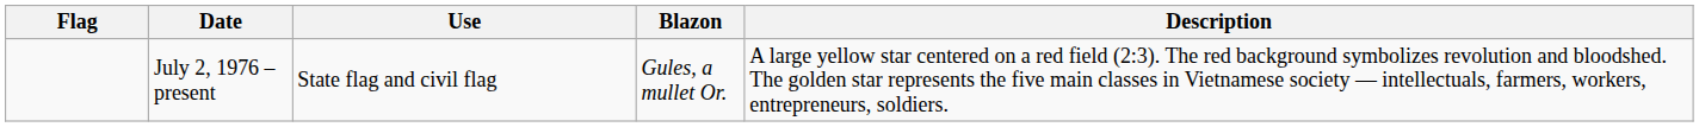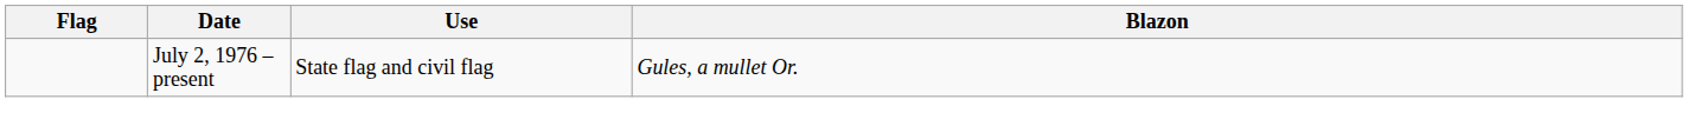- column: Description | A large yellow star centered on a red field (2:3). The red background symbolizes revolution and bloodshed. The golden star represents the five main classes in Vietnamese society — intellectuals, farmers, workers, entrepreneurs, soldiers.
